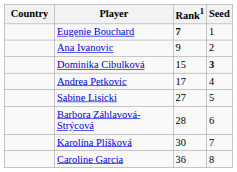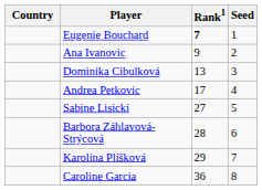Dominika Cibulková | Rank1: 15 -> 13
Dominika Cibulková | Seed: bold -> normal
Karolína Plíšková | Rank1: 30 -> 29
